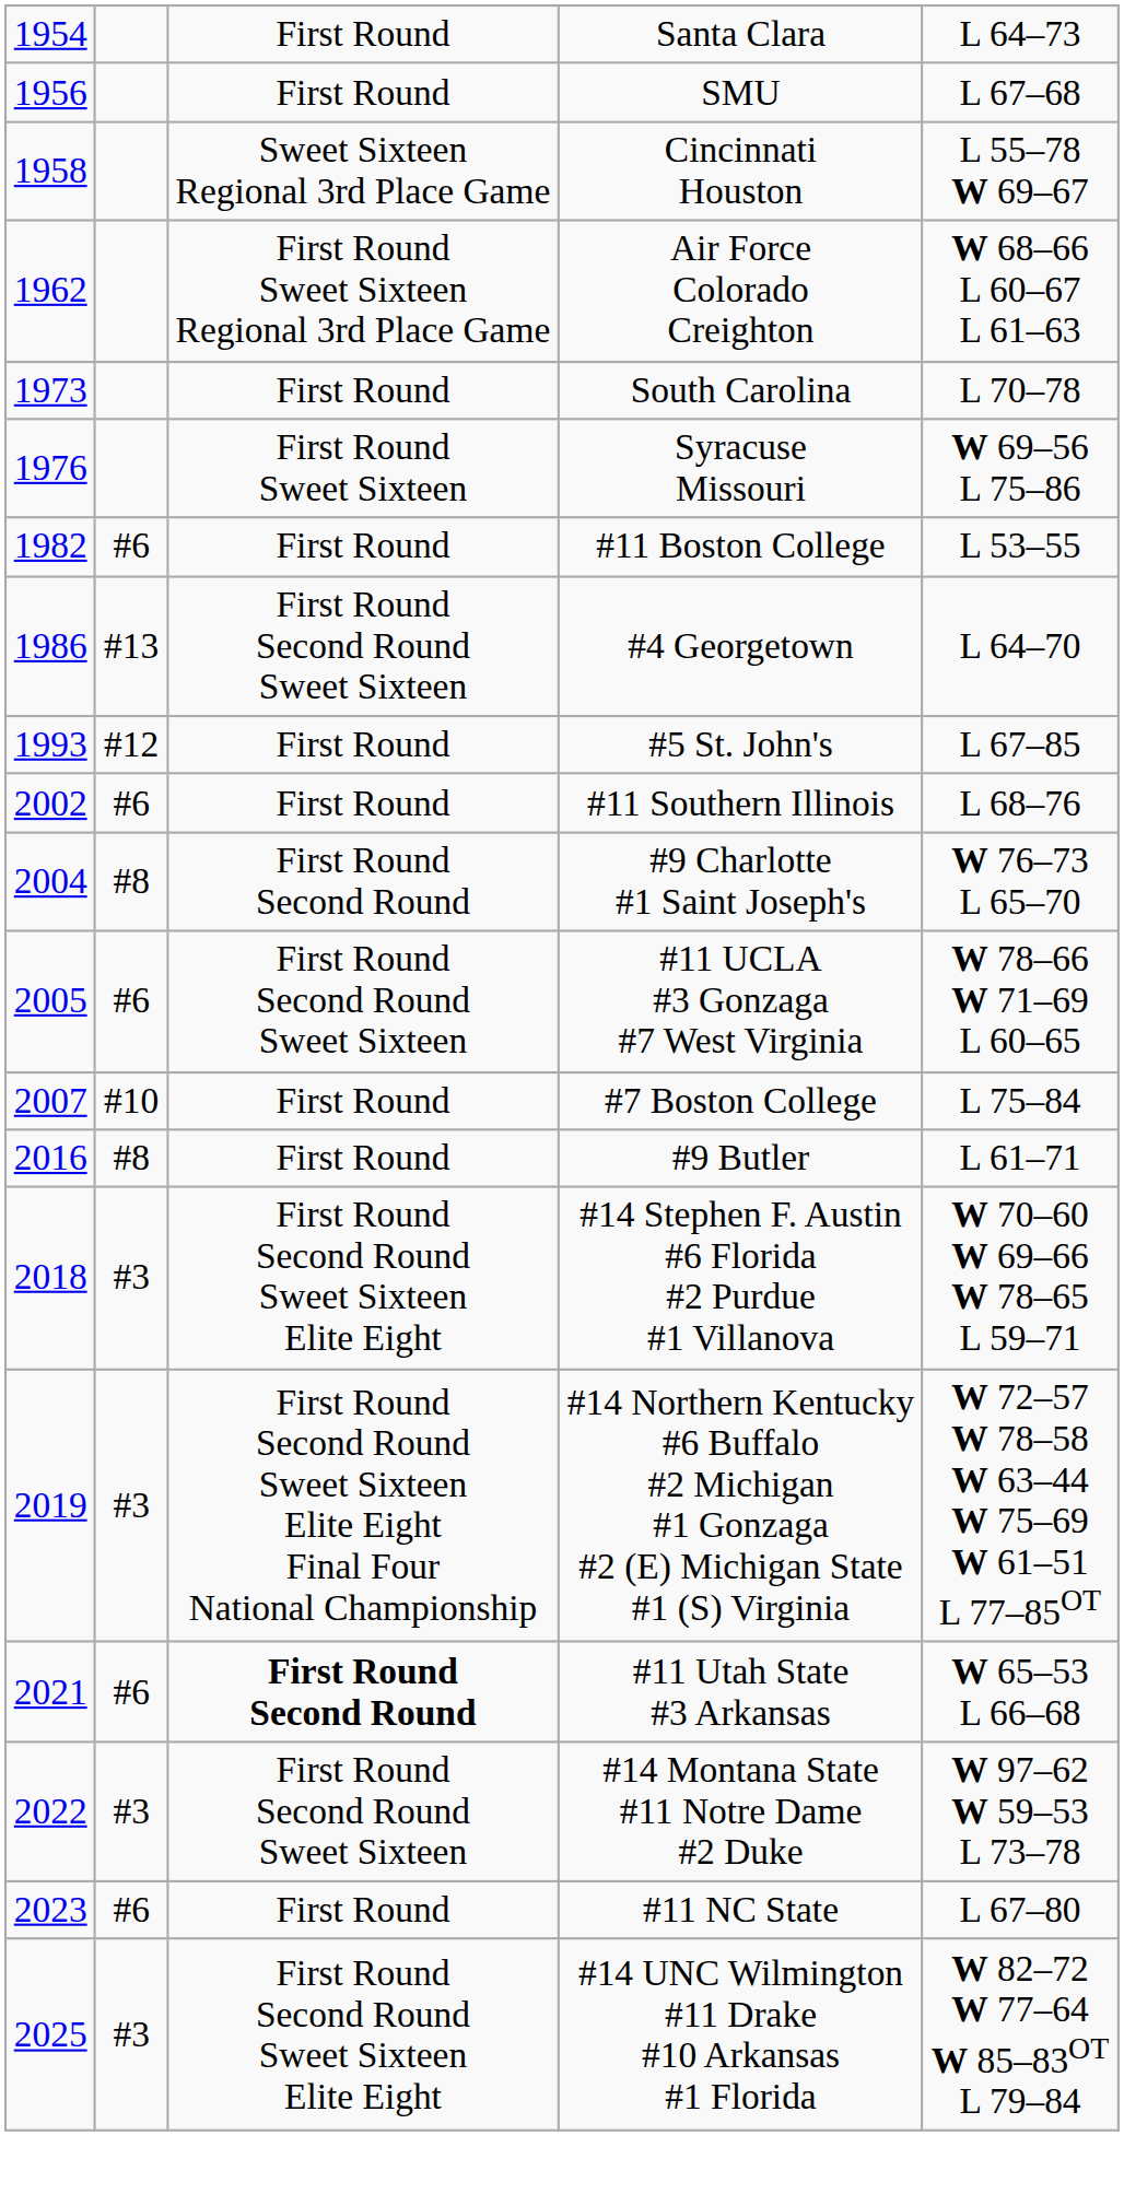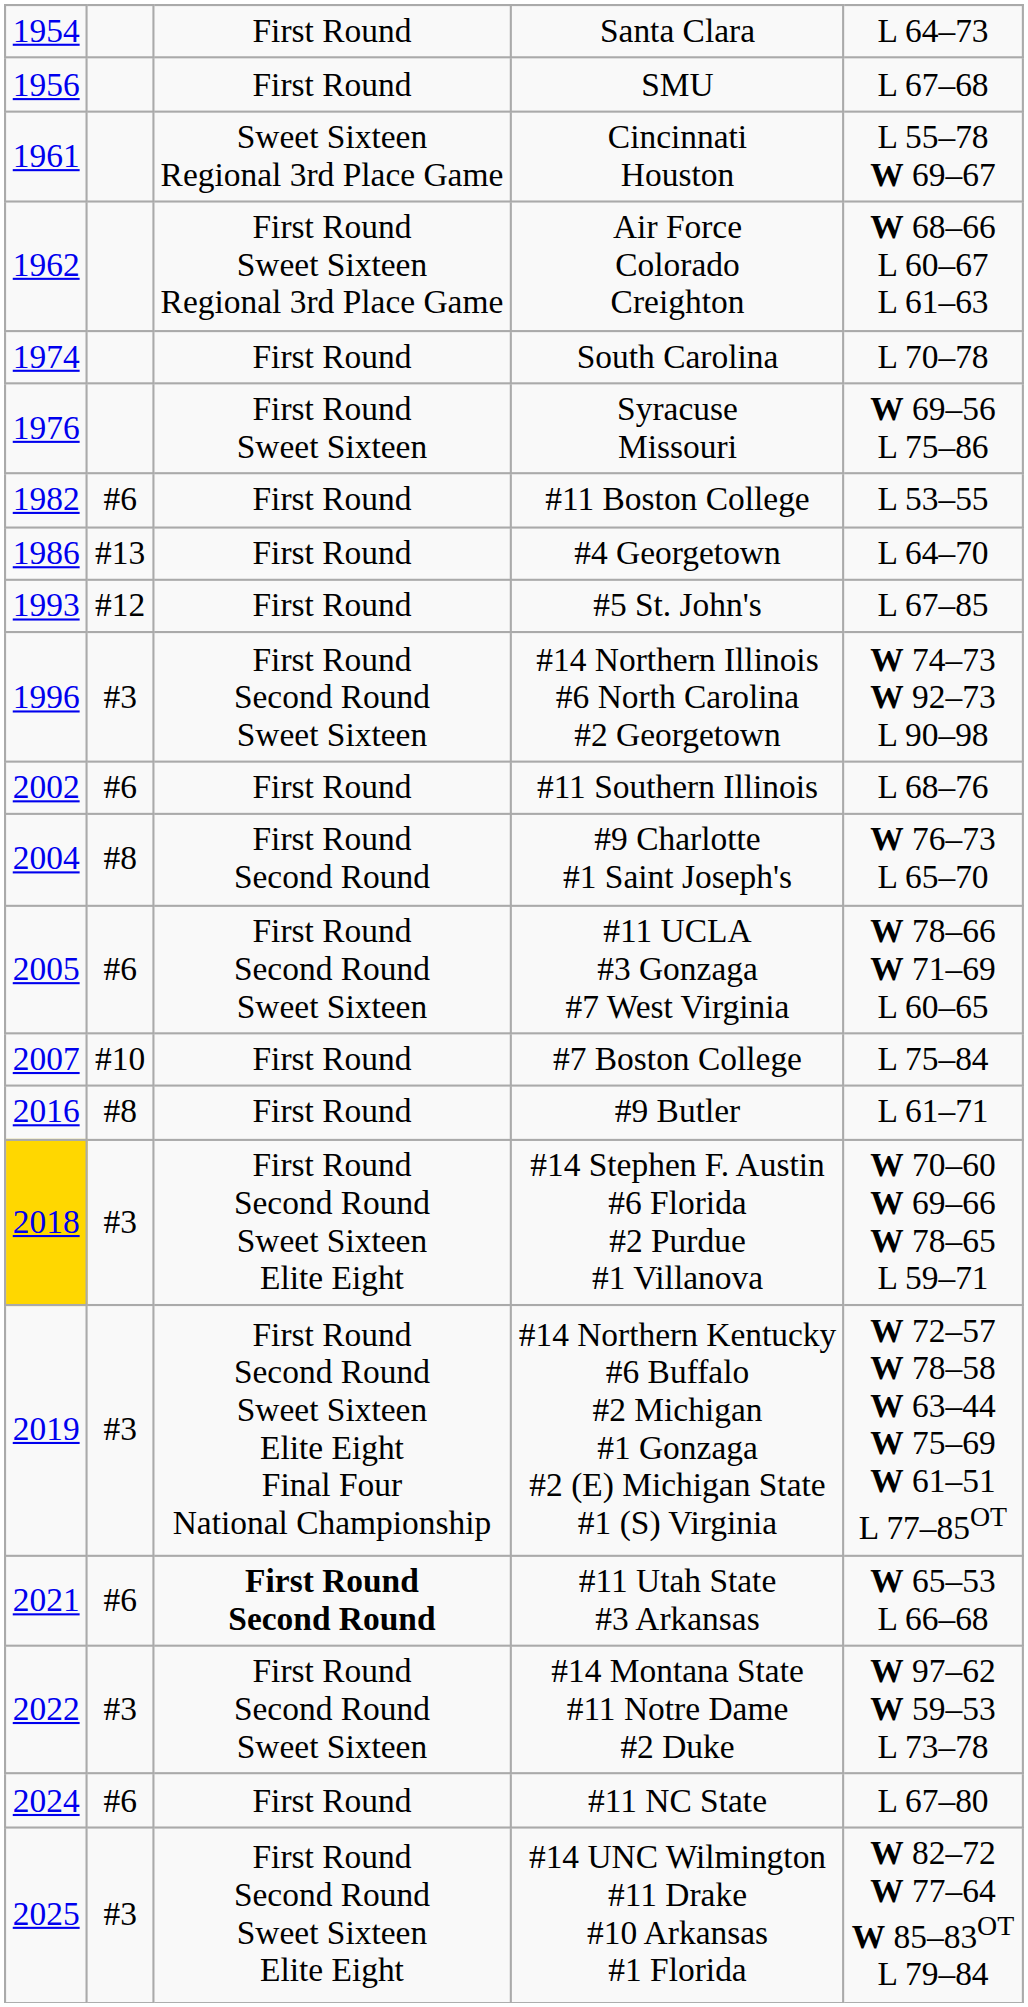Cincinnati Houston | column 1: 1958 -> 1961
South Carolina | column 1: 1973 -> 1974
#4 Georgetown | column 3: First Round Second Round Sweet Sixteen -> First Round
+ row: 1996 | #3 | First Round Second Round Sweet Sixteen | #14 Northern Illinois #6 North Carolina #2 Georgetown | W 74–73 W 92–73 L 90–98
#14 Stephen F. Austin #6 Florida #2 Purdue #1 Villanova | column 1: no background -> gold background
#11 NC State | column 1: 2023 -> 2024
